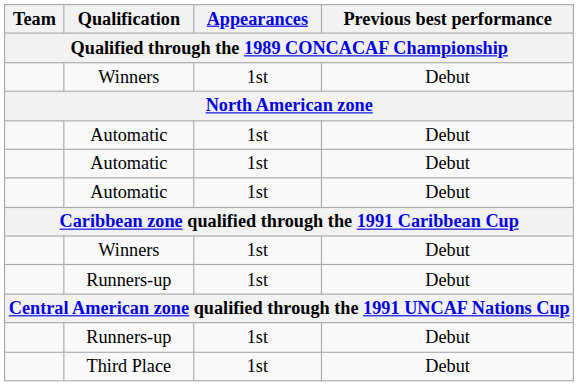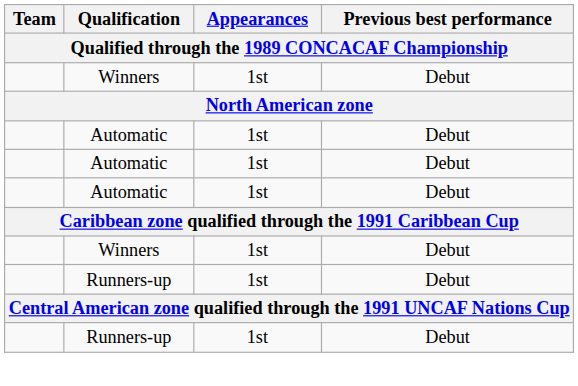- row: Third Place | 1st | Debut
